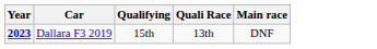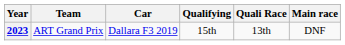+ column: Team | ART Grand Prix
